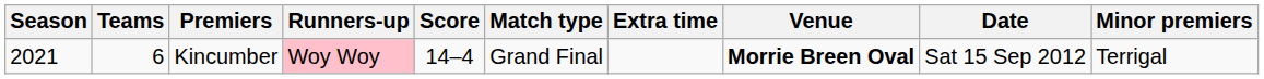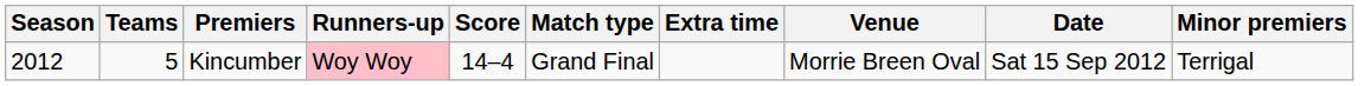Kincumber | Season: 2021 -> 2012
Kincumber | Teams: 6 -> 5
Kincumber | Venue: bold -> normal
